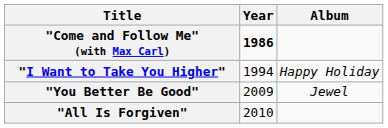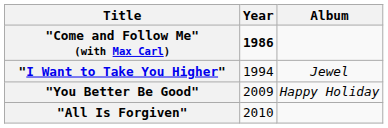"I Want to Take You Higher" | Album: Happy Holiday -> Jewel
"You Better Be Good" | Album: Jewel -> Happy Holiday
